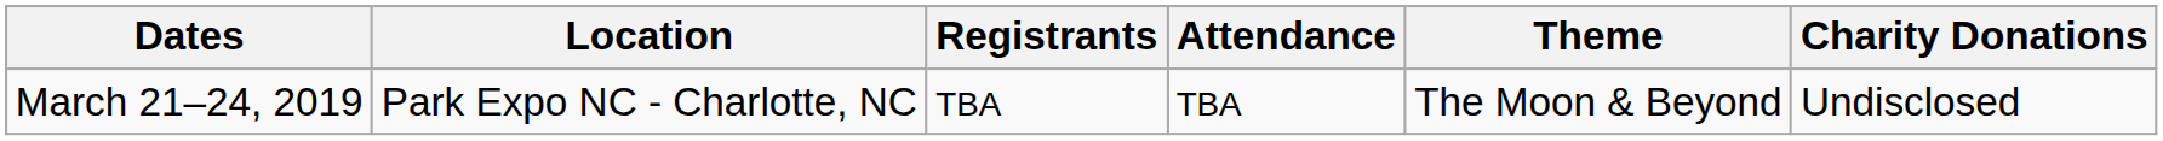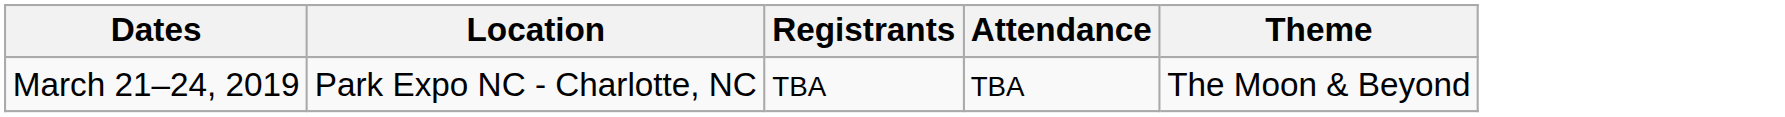- column: Charity Donations | Undisclosed
